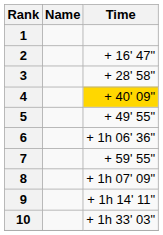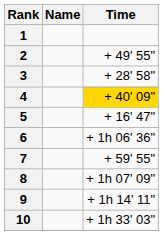2 | Time: + 16' 47" -> + 49' 55"
5 | Time: + 49' 55" -> + 16' 47"
